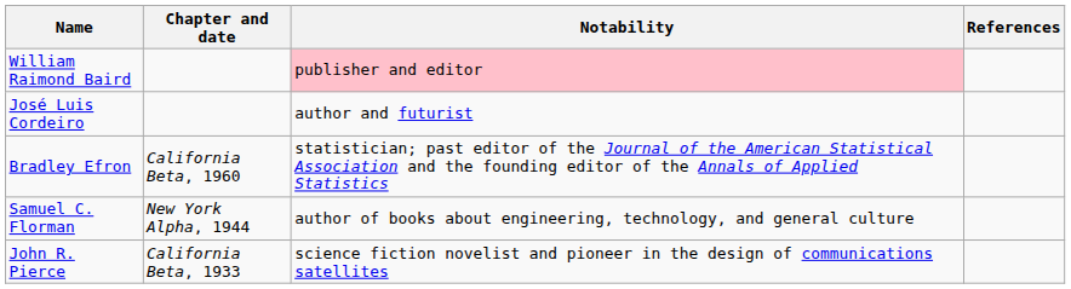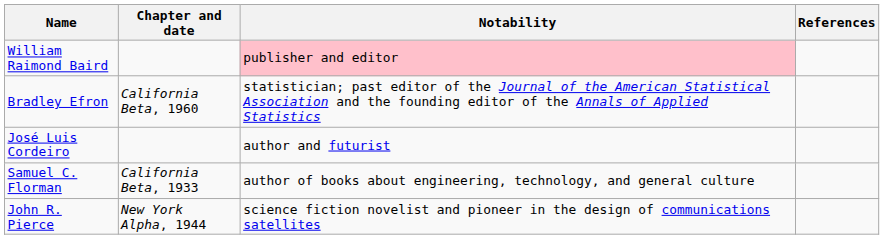rows swapped: José Luis Cordeiro <-> Bradley Efron
Samuel C. Florman | Chapter and date: New York Alpha, 1944 -> California Beta, 1933
John R. Pierce | Chapter and date: California Beta, 1933 -> New York Alpha, 1944
